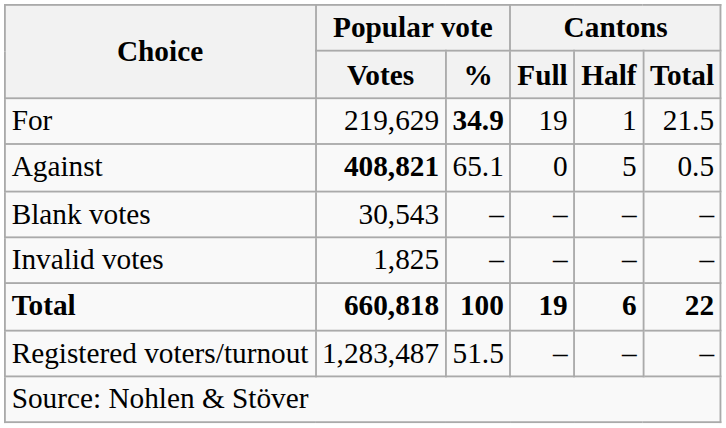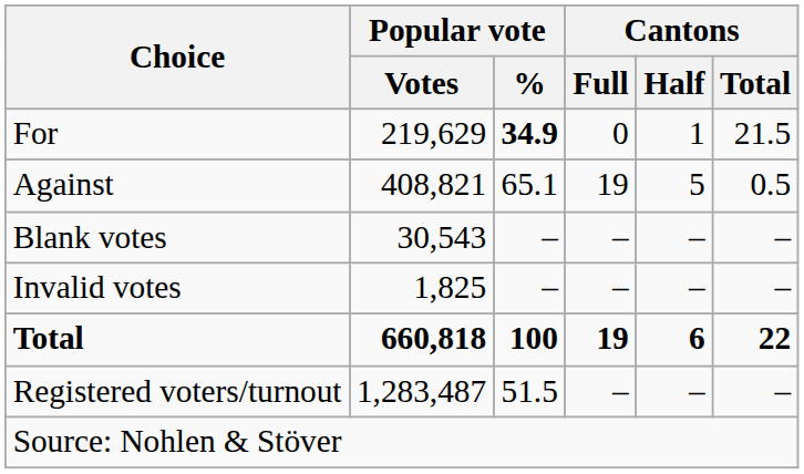For | Cantons / Full: 19 -> 0
Against | Popular vote / Votes: bold -> normal
Against | Cantons / Full: 0 -> 19
